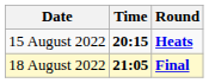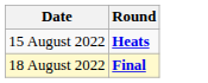- column: Time | 20:15 | 21:05
